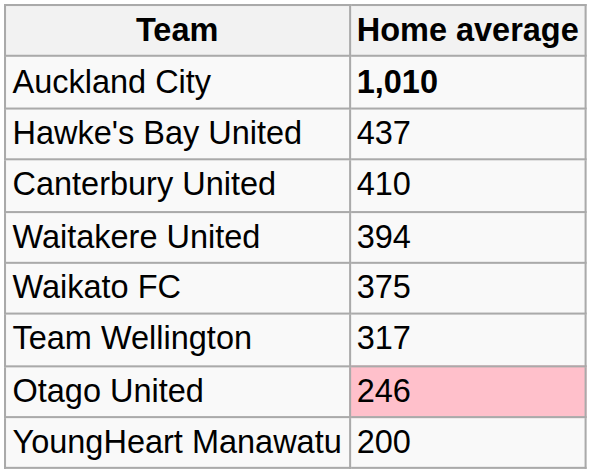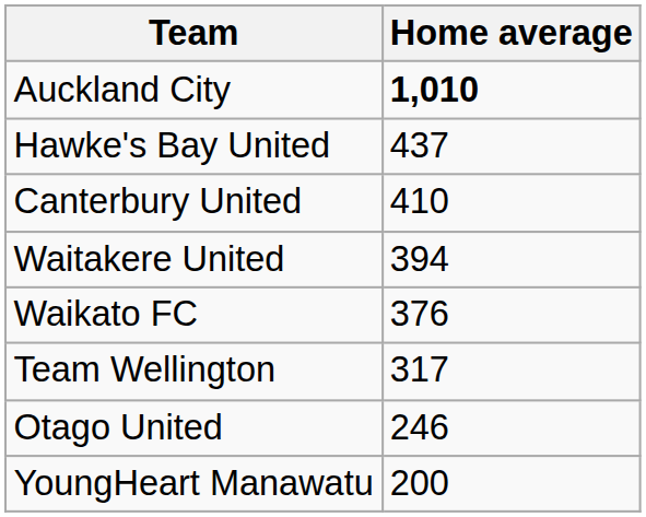Waikato FC | Home average: 375 -> 376
Otago United | Home average: pink background -> no background
